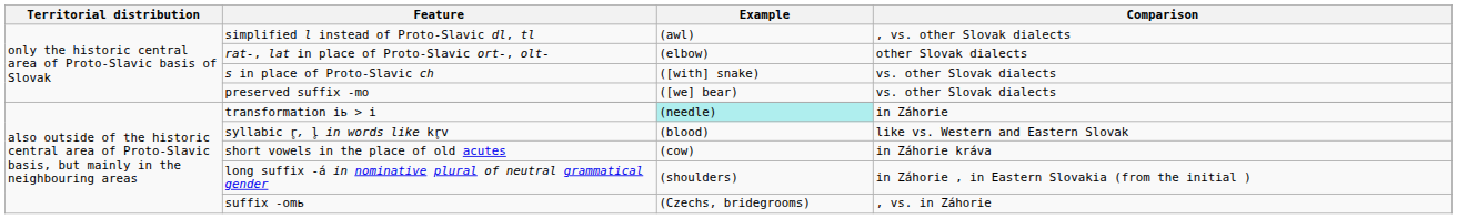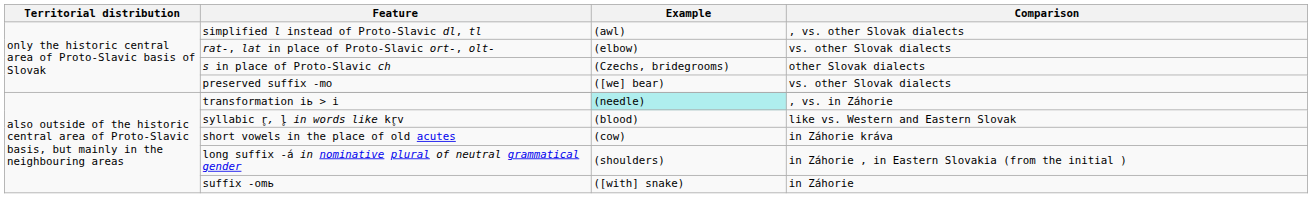rat-, lat in place of Proto-Slavic ort-, olt- | Comparison: other Slovak dialects -> vs. other Slovak dialects
s in place of Proto-Slavic ch | Example: ([with] snake) -> (Czechs, bridegrooms)
s in place of Proto-Slavic ch | Comparison: vs. other Slovak dialects -> other Slovak dialects
transformation iь > i | Comparison: in Záhorie -> , vs. in Záhorie
suffix -omь | Example: (Czechs, bridegrooms) -> ([with] snake)
suffix -omь | Comparison: , vs. in Záhorie -> in Záhorie
